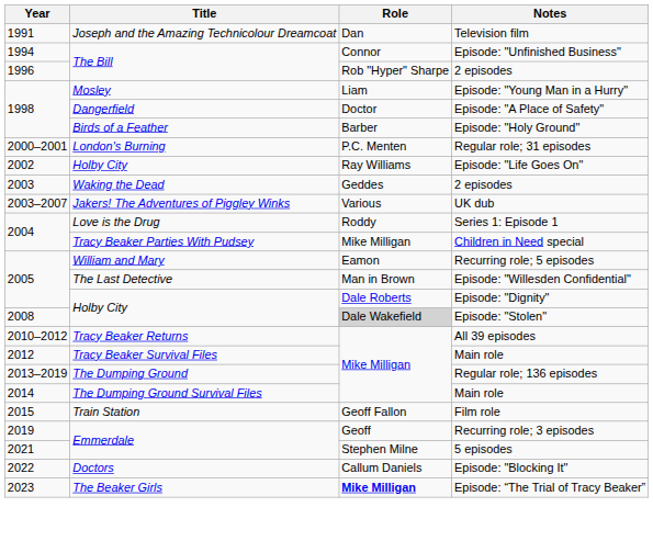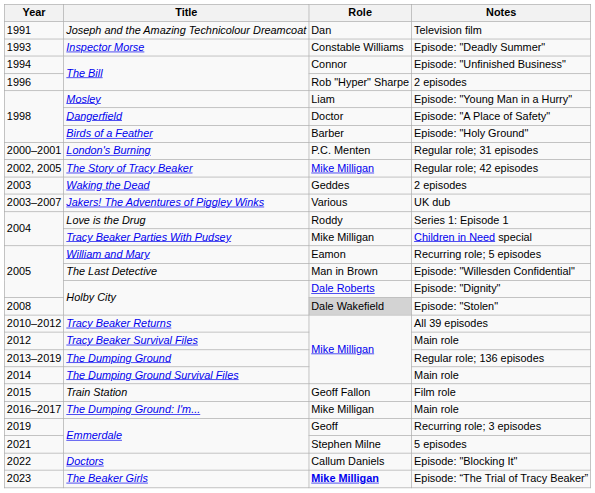+ row: 1993 | Inspector Morse | Constable Williams | Episode: "Deadly Summer"
+ row: 2002, 2005 | The Story of Tracy Beaker | Mike Milligan | Regular role; 42 episodes
- row: 2002 | Holby City | Ray Williams | Episode: "Life Goes On"
+ row: 2016–2017 | The Dumping Ground: I'm... | Mike Milligan | Main role
